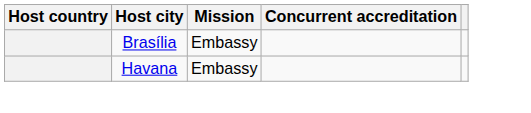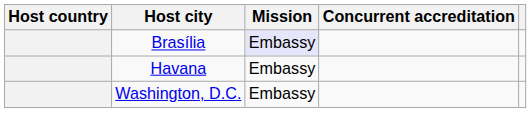Brasília | Mission: no background -> lavender background
+ row: Washington, D.C. | Embassy
